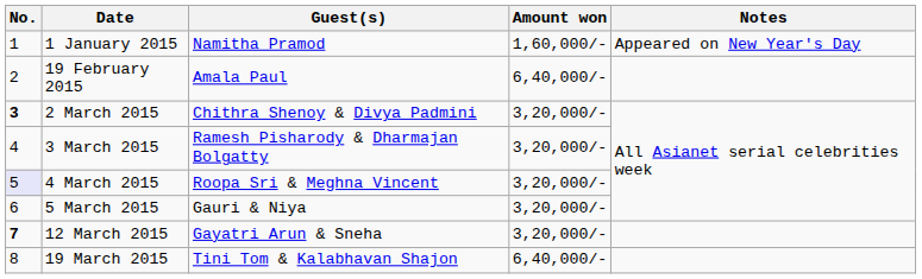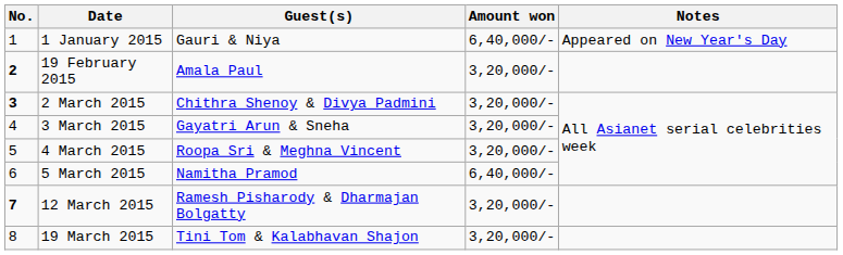1 January 2015 | Guest(s): Namitha Pramod -> Gauri & Niya
1 January 2015 | Amount won: 1,60,000/- -> 6,40,000/-
19 February 2015 | No.: normal -> bold
19 February 2015 | Amount won: 6,40,000/- -> 3,20,000/-
3 March 2015 | Guest(s): Ramesh Pisharody & Dharmajan Bolgatty -> Gayatri Arun & Sneha
4 March 2015 | No.: lavender background -> no background
5 March 2015 | Guest(s): Gauri & Niya -> Namitha Pramod
5 March 2015 | Amount won: 3,20,000/- -> 6,40,000/-
12 March 2015 | Guest(s): Gayatri Arun & Sneha -> Ramesh Pisharody & Dharmajan Bolgatty
19 March 2015 | Amount won: 6,40,000/- -> 3,20,000/-
